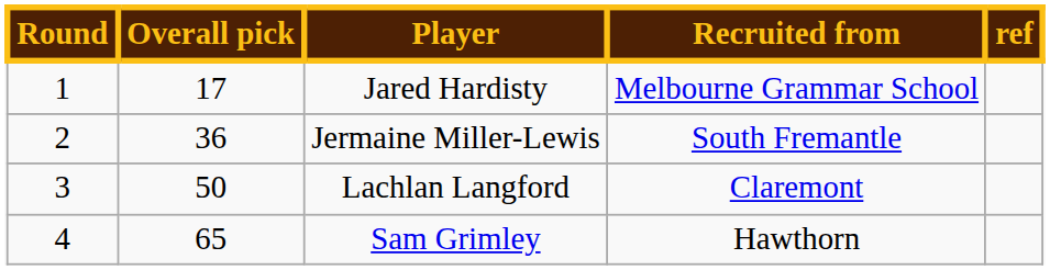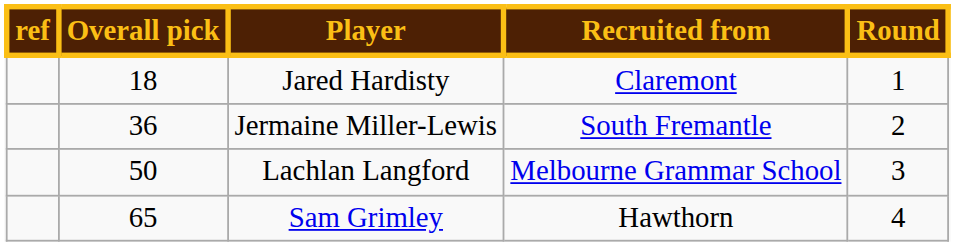columns swapped: Round <-> ref
Jared Hardisty | Overall pick: 17 -> 18
Jared Hardisty | Recruited from: Melbourne Grammar School -> Claremont
Lachlan Langford | Recruited from: Claremont -> Melbourne Grammar School
